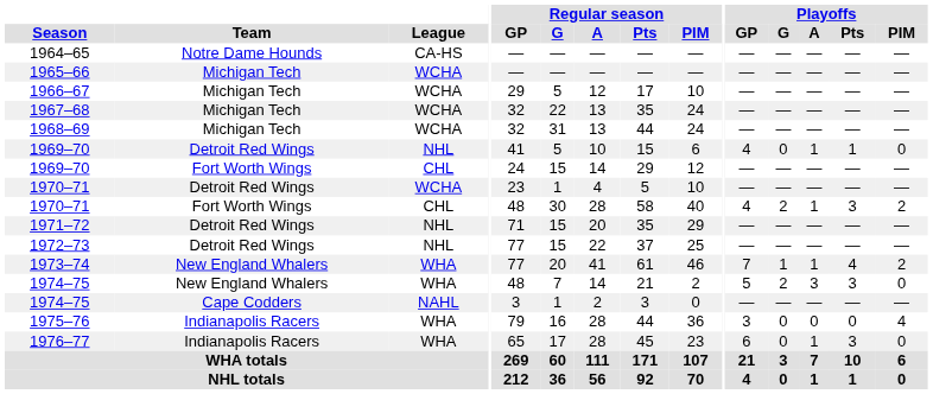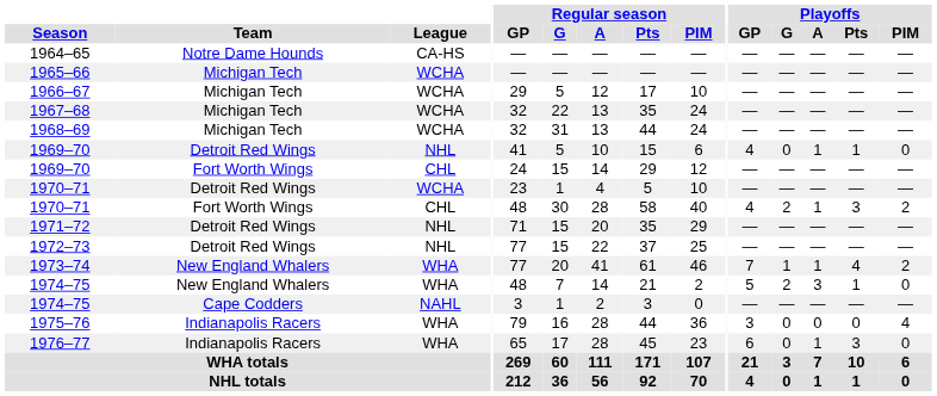1974–75 / New England Whalers | Playoffs / Pts: 3 -> 1
